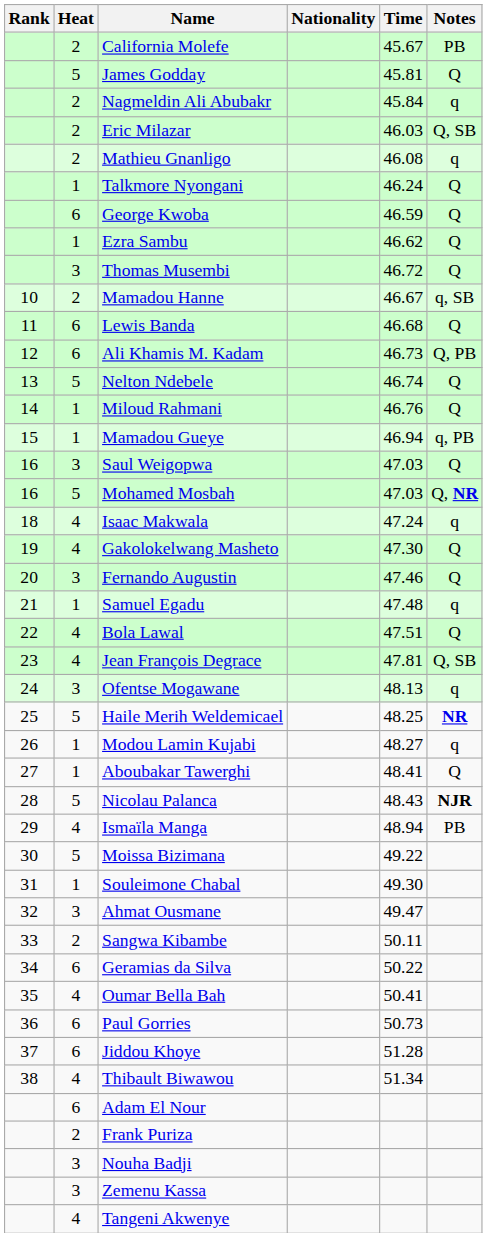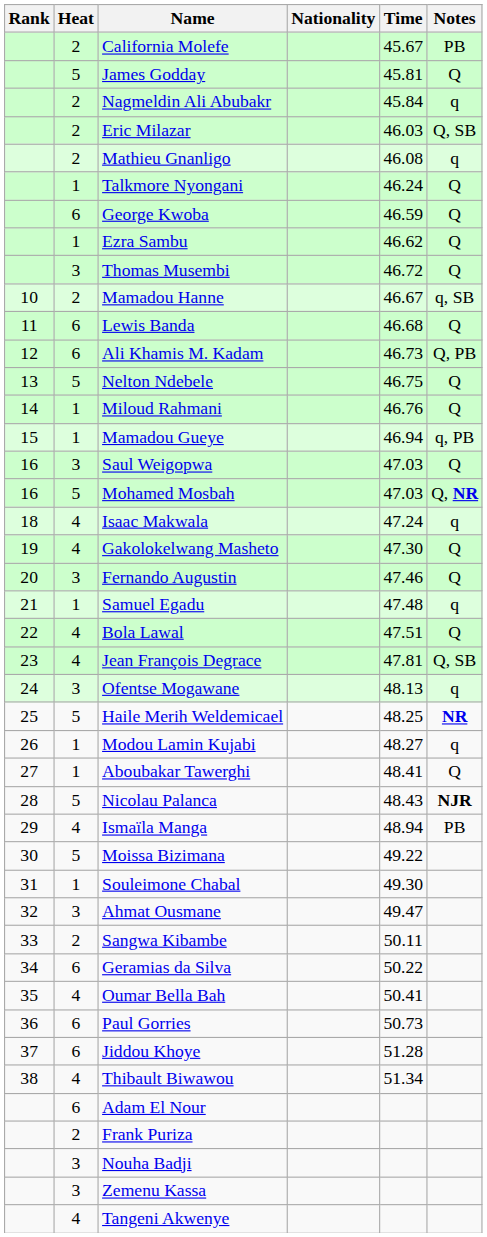Nelton Ndebele | Time: 46.74 -> 46.75
